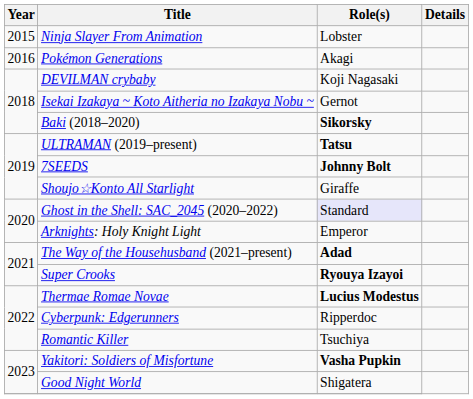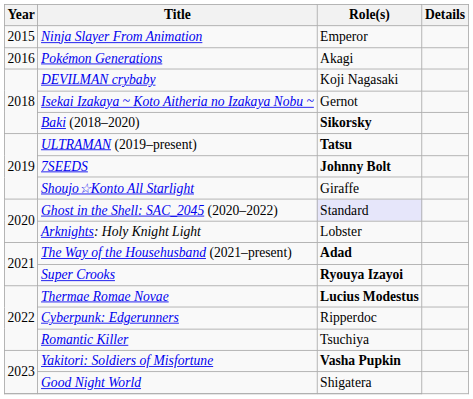Ninja Slayer From Animation | Role(s): Lobster -> Emperor
Arknights: Holy Knight Light | Role(s): Emperor -> Lobster
